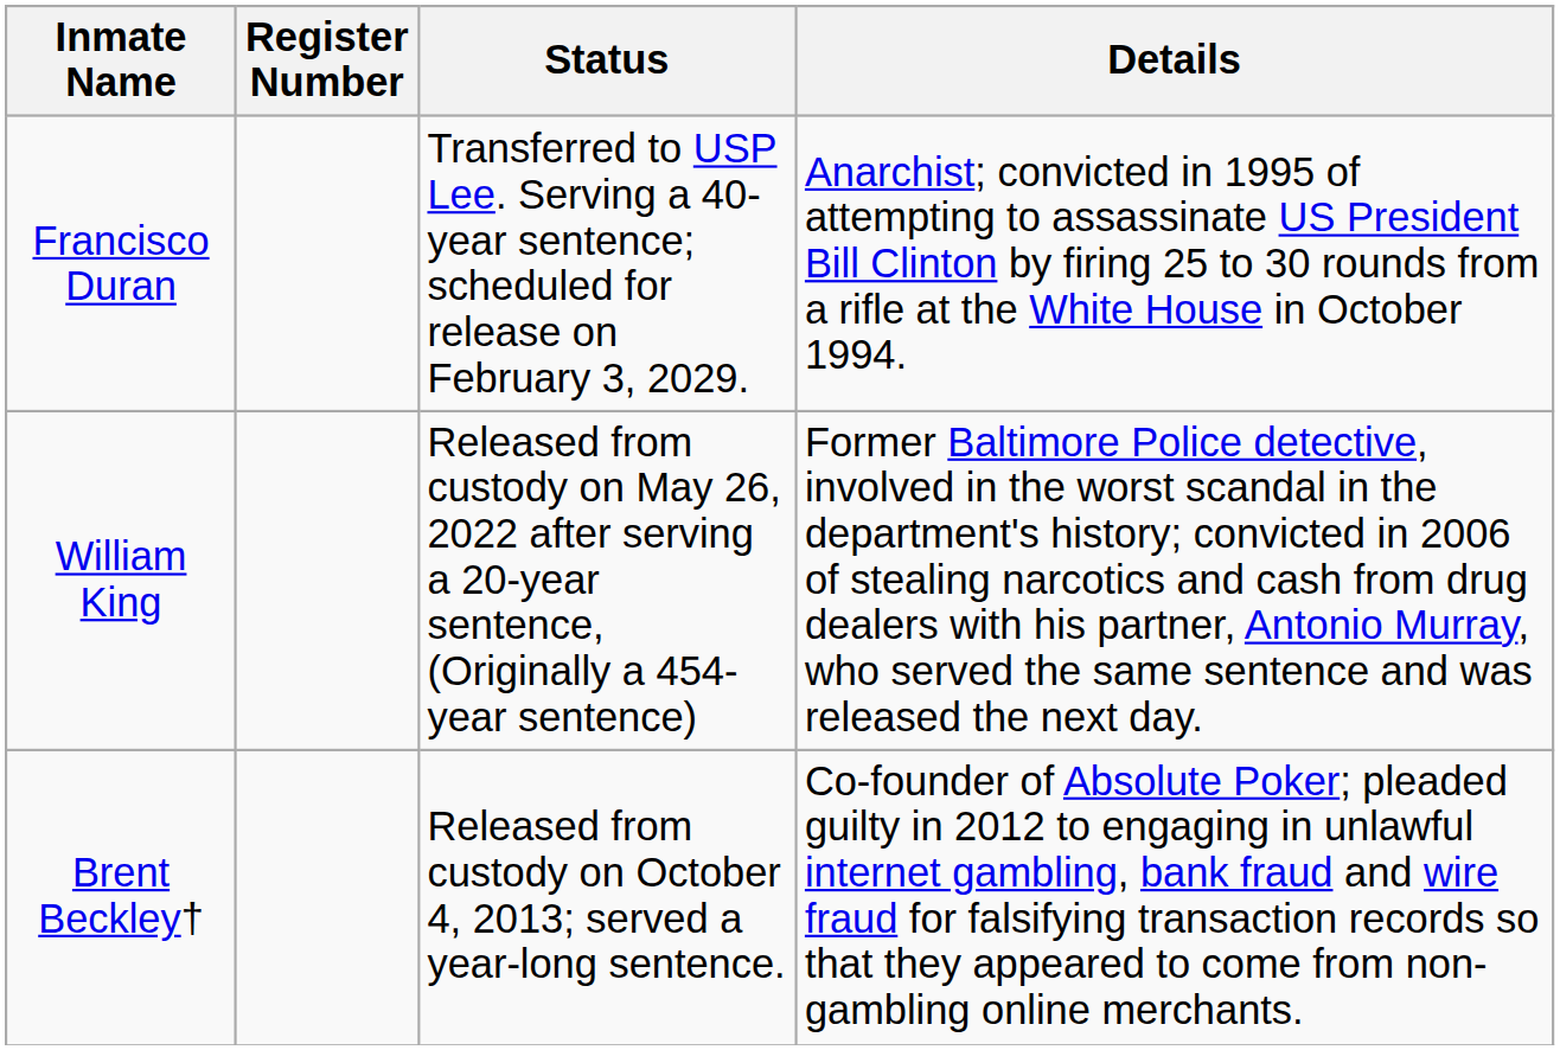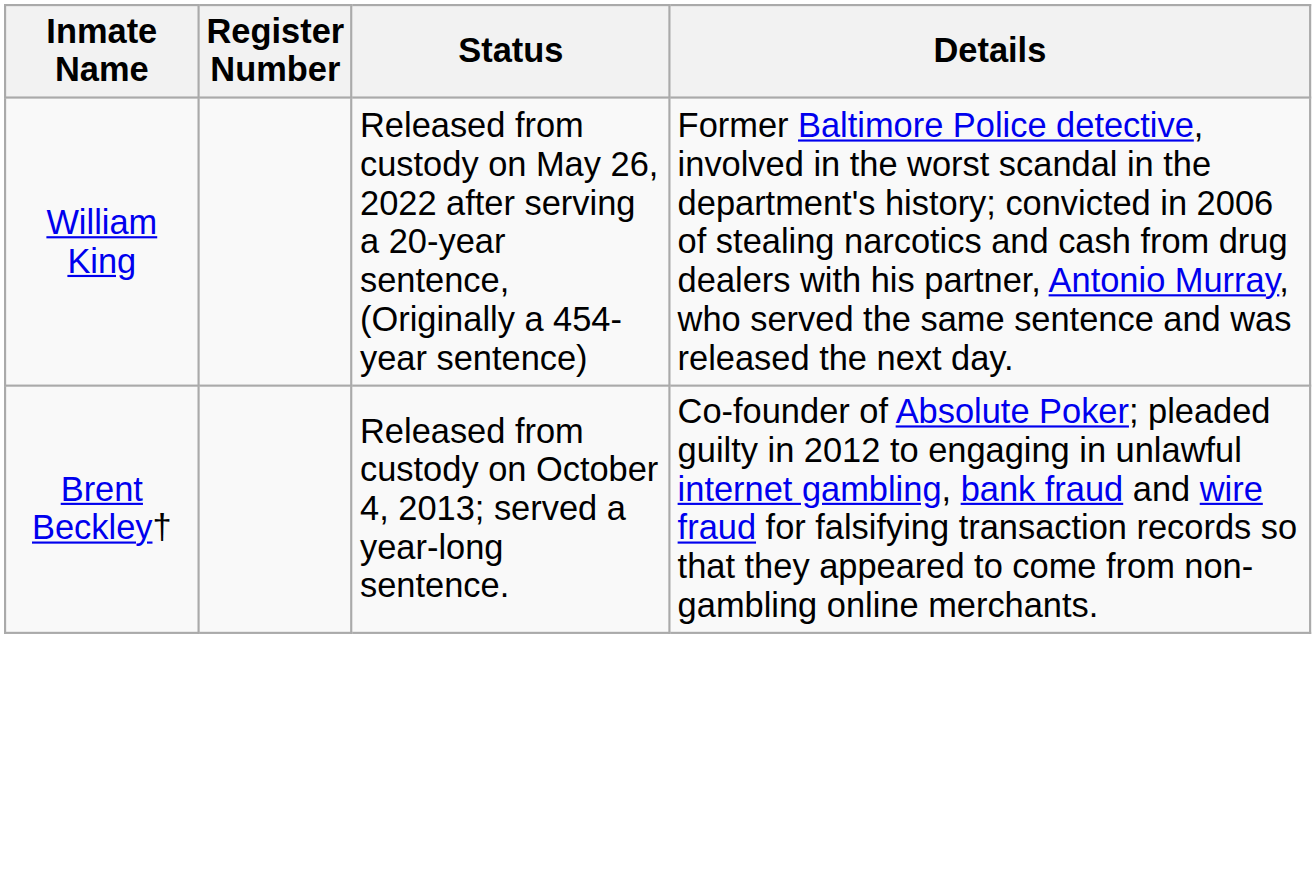- row: Francisco Duran | Transferred to USP Lee. Serving a 40-year sentence; scheduled for release on February 3, 2029. | Anarchist; convicted in 1995 of attempting to assassinate US President Bill Clinton by firing 25 to 30 rounds from a rifle at the White House in October 1994.
